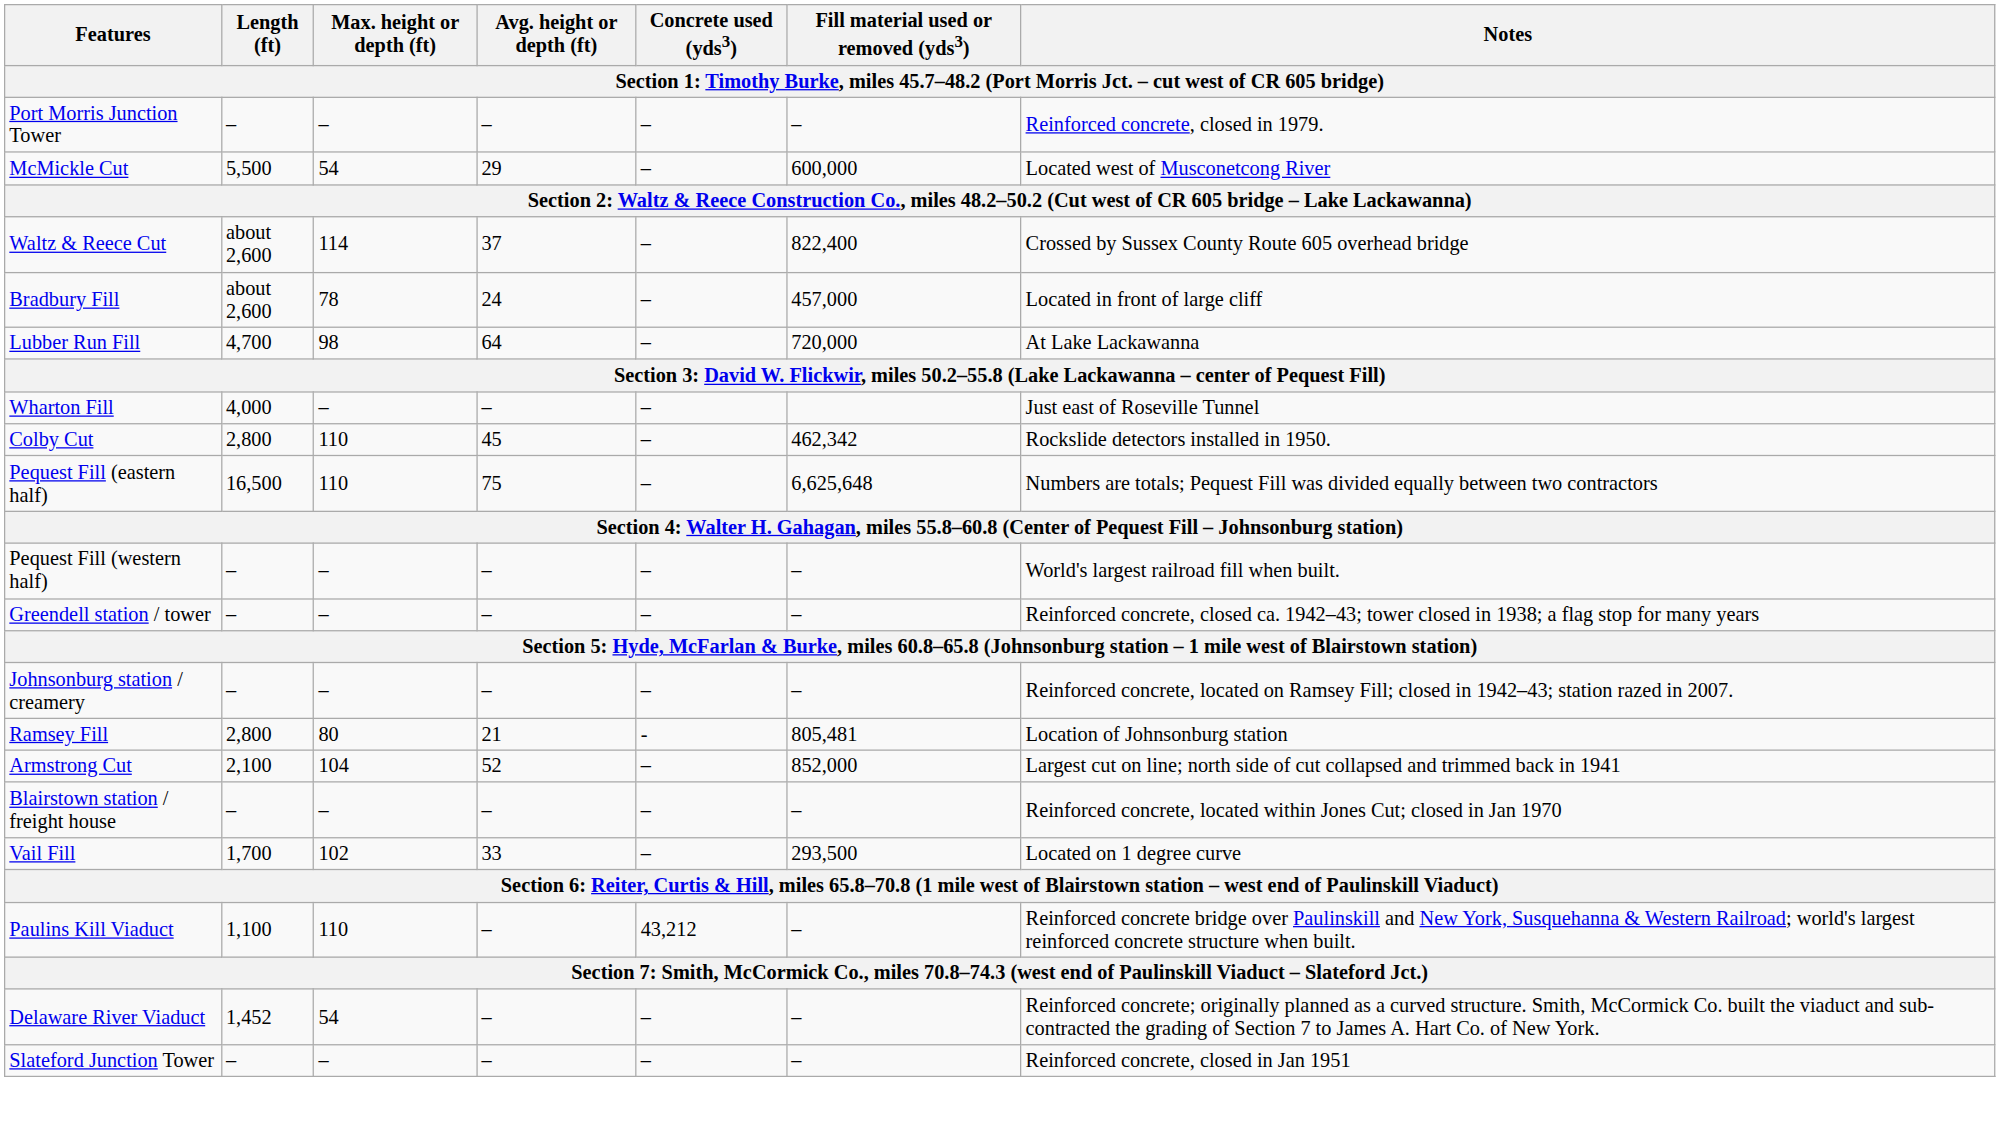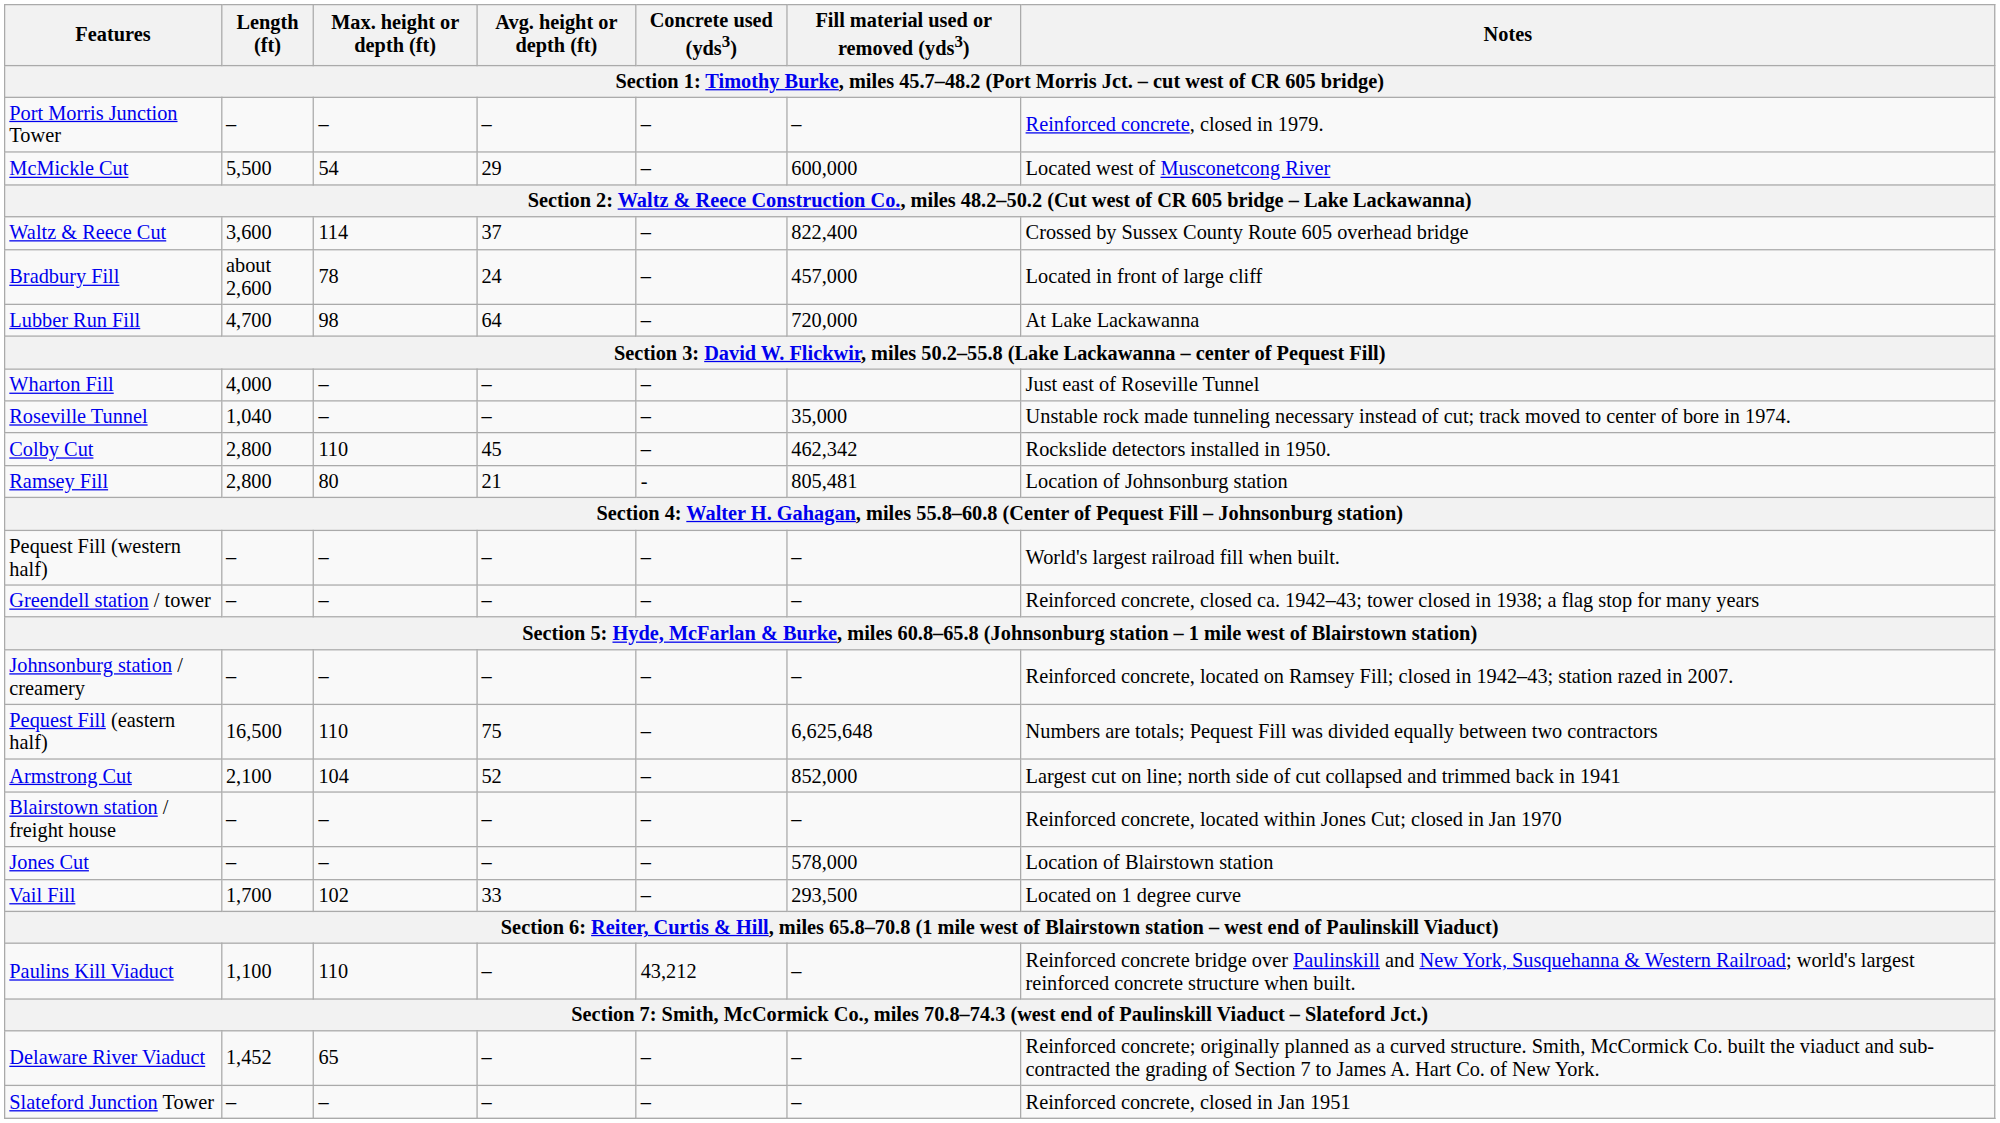Waltz & Reece Cut | Length (ft): about 2,600 -> 3,600
+ row: Roseville Tunnel | 1,040 | – | – | – | 35,000 | Unstable rock made tunneling necessary instead of cut; track moved to center of bore in 1974.
rows swapped: Pequest Fill (eastern half) <-> Ramsey Fill
+ row: Jones Cut | – | – | – | – | 578,000 | Location of Blairstown station
Delaware River Viaduct | Max. height or depth (ft): 54 -> 65
